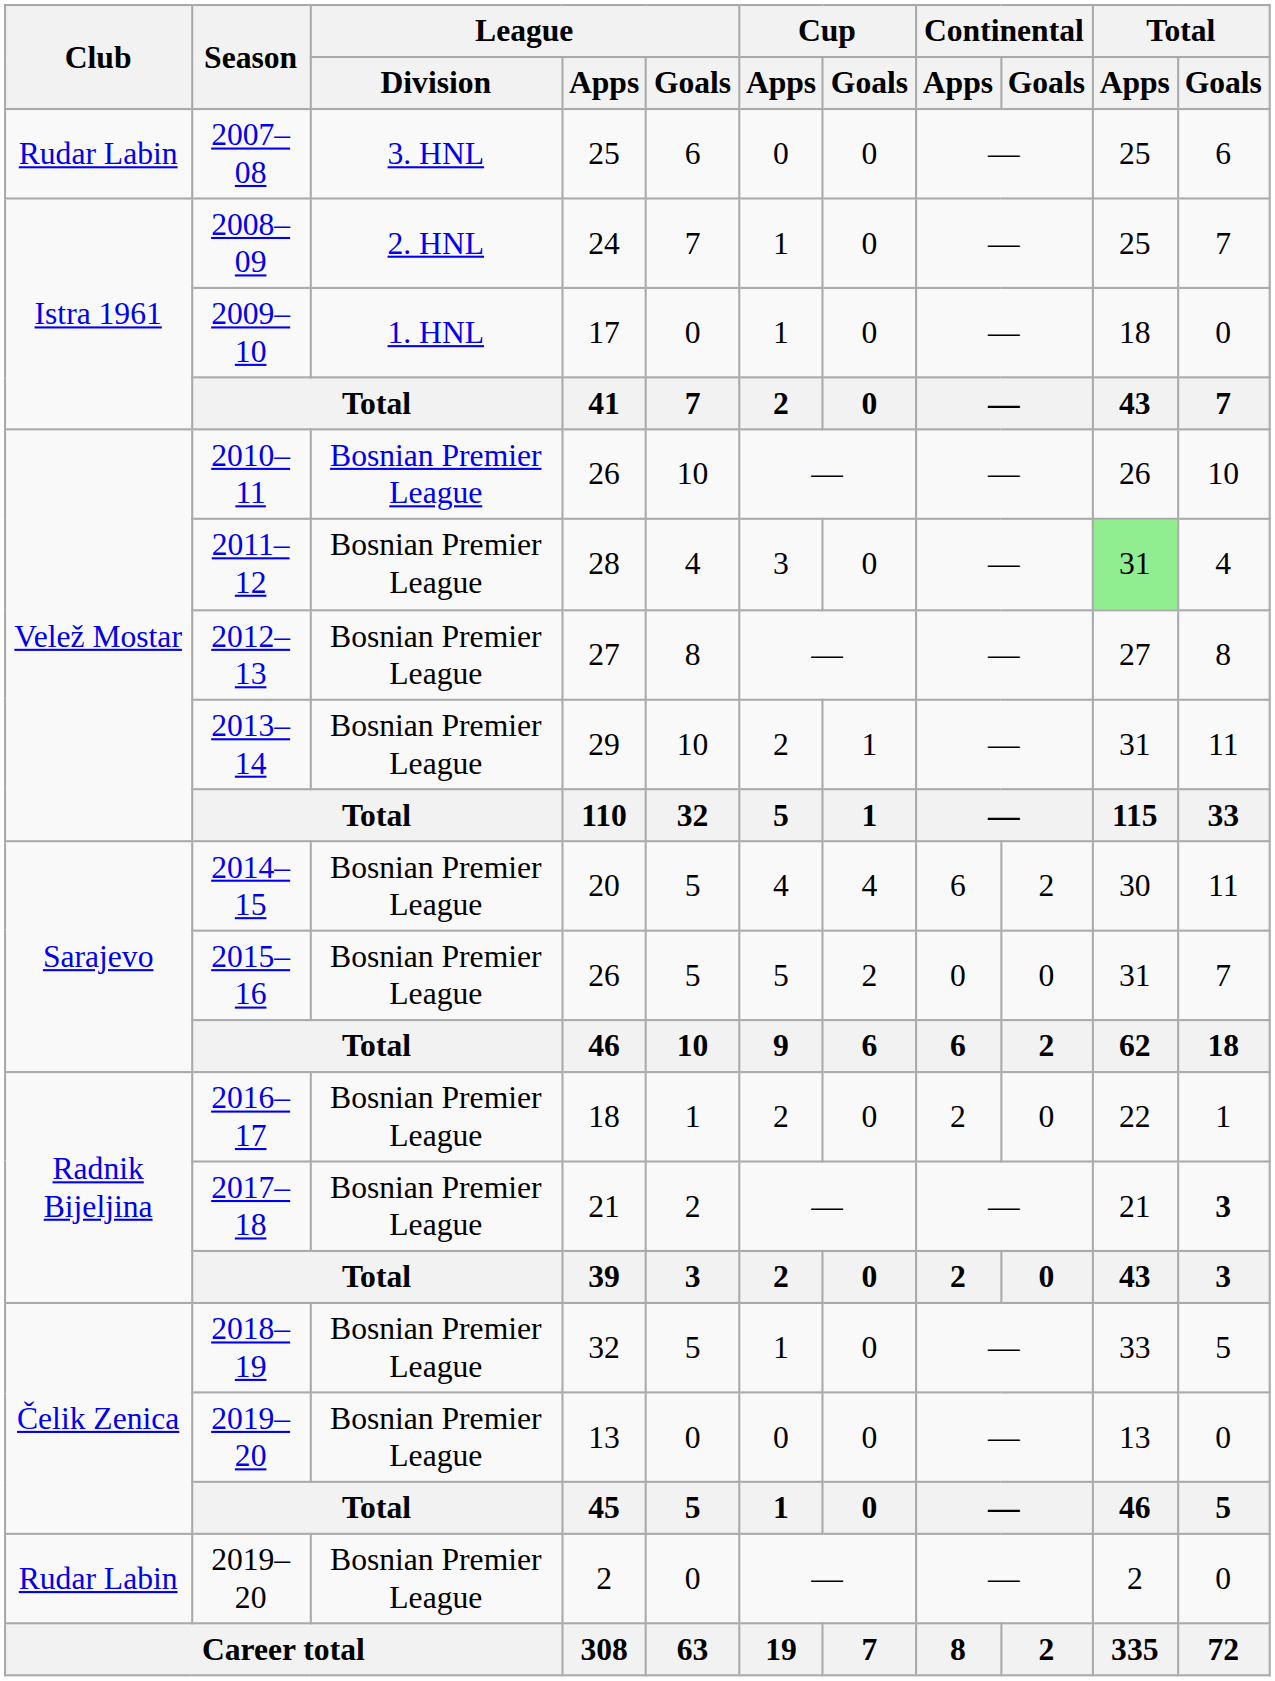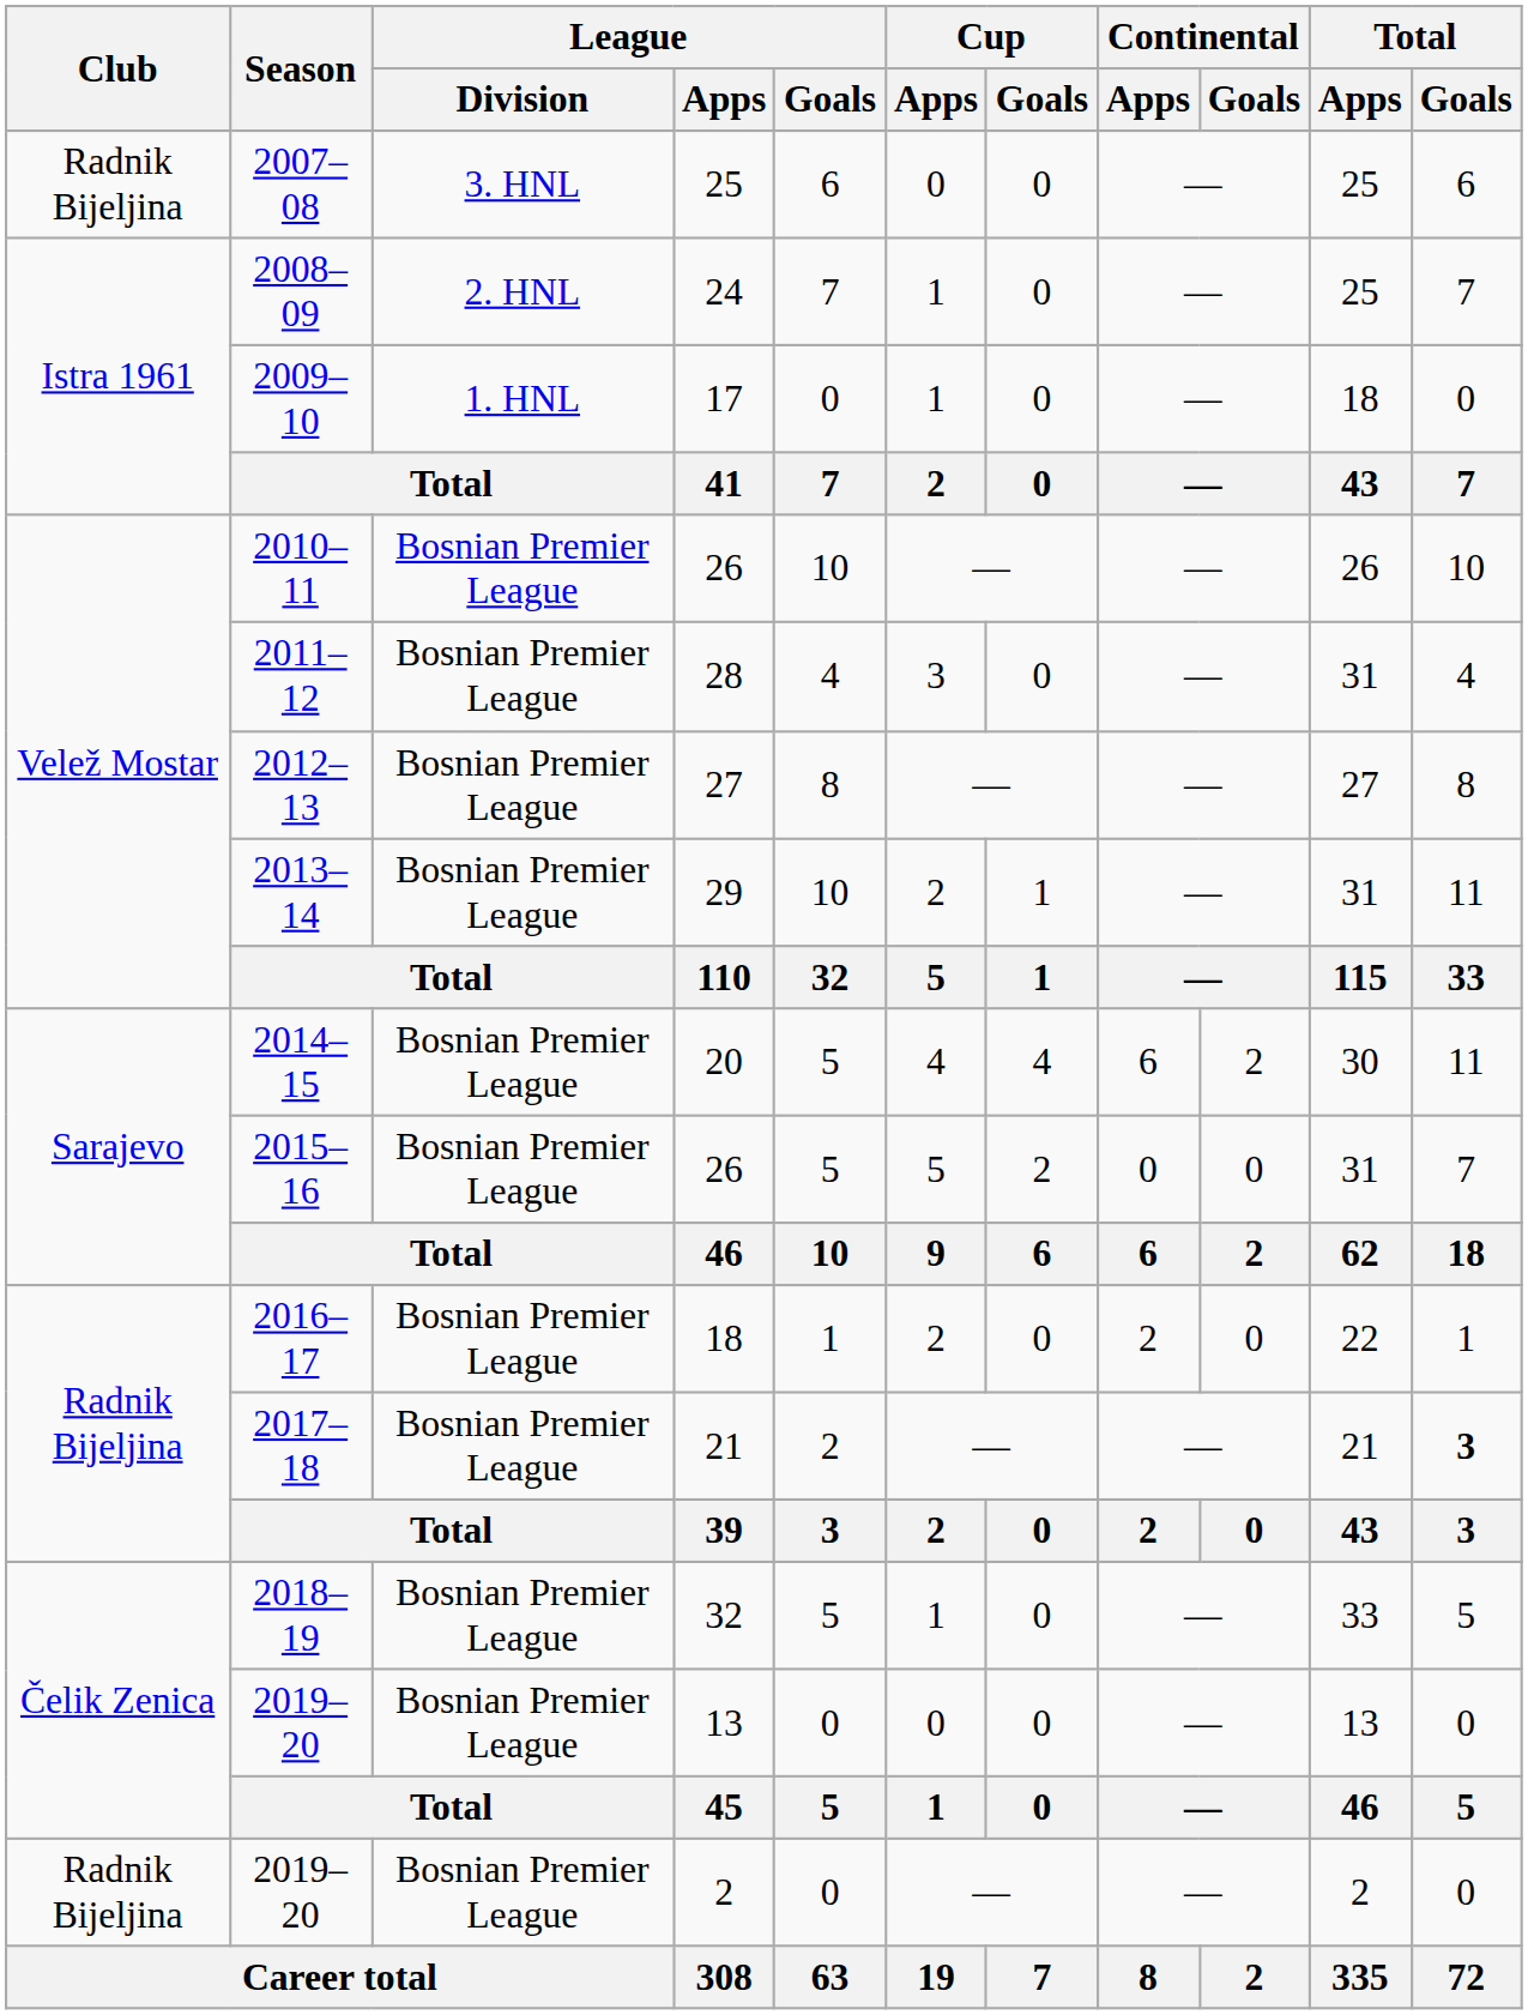2007–08 | Club: Rudar Labin -> Radnik Bijeljina
2011–12 | Total / Apps: lightgreen background -> no background
2019–20 / 2 | Club: Rudar Labin -> Radnik Bijeljina
